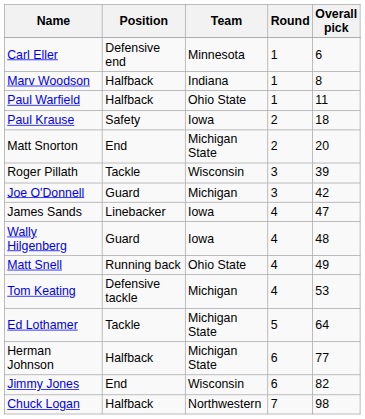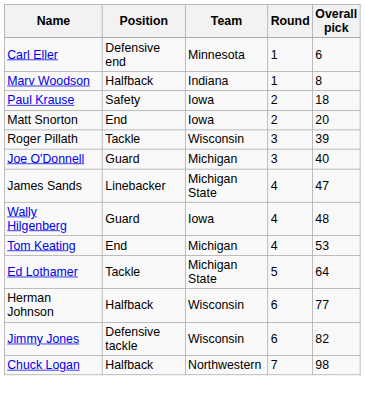- row: Paul Warfield | Halfback | Ohio State | 1 | 11
Matt Snorton | Team: Michigan State -> Iowa
Joe O'Donnell | Overall pick: 42 -> 40
James Sands | Team: Iowa -> Michigan State
- row: Matt Snell | Running back | Ohio State | 4 | 49
Tom Keating | Position: Defensive tackle -> End
Herman Johnson | Team: Michigan State -> Wisconsin
Jimmy Jones | Position: End -> Defensive tackle
